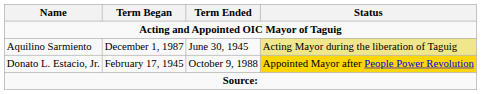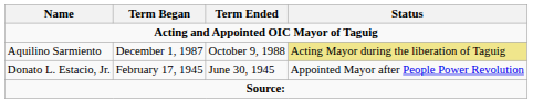Aquilino Sarmiento | Term Ended: June 30, 1945 -> October 9, 1988
Donato L. Estacio, Jr. | Term Ended: October 9, 1988 -> June 30, 1945
Donato L. Estacio, Jr. | Status: gold background -> no background
